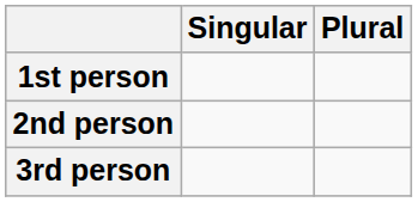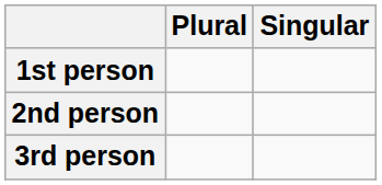columns swapped: Singular <-> Plural
